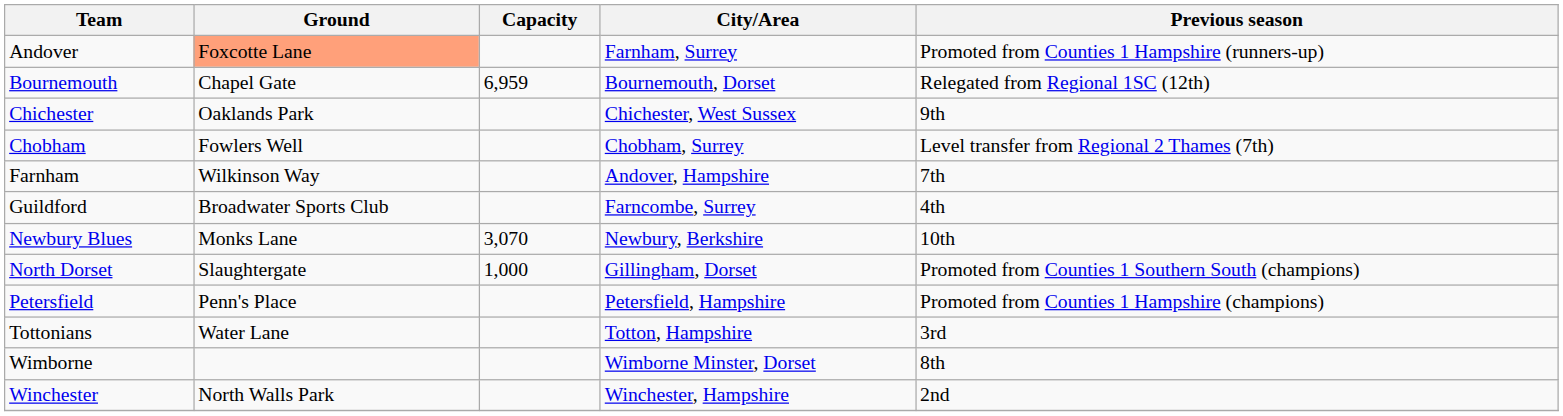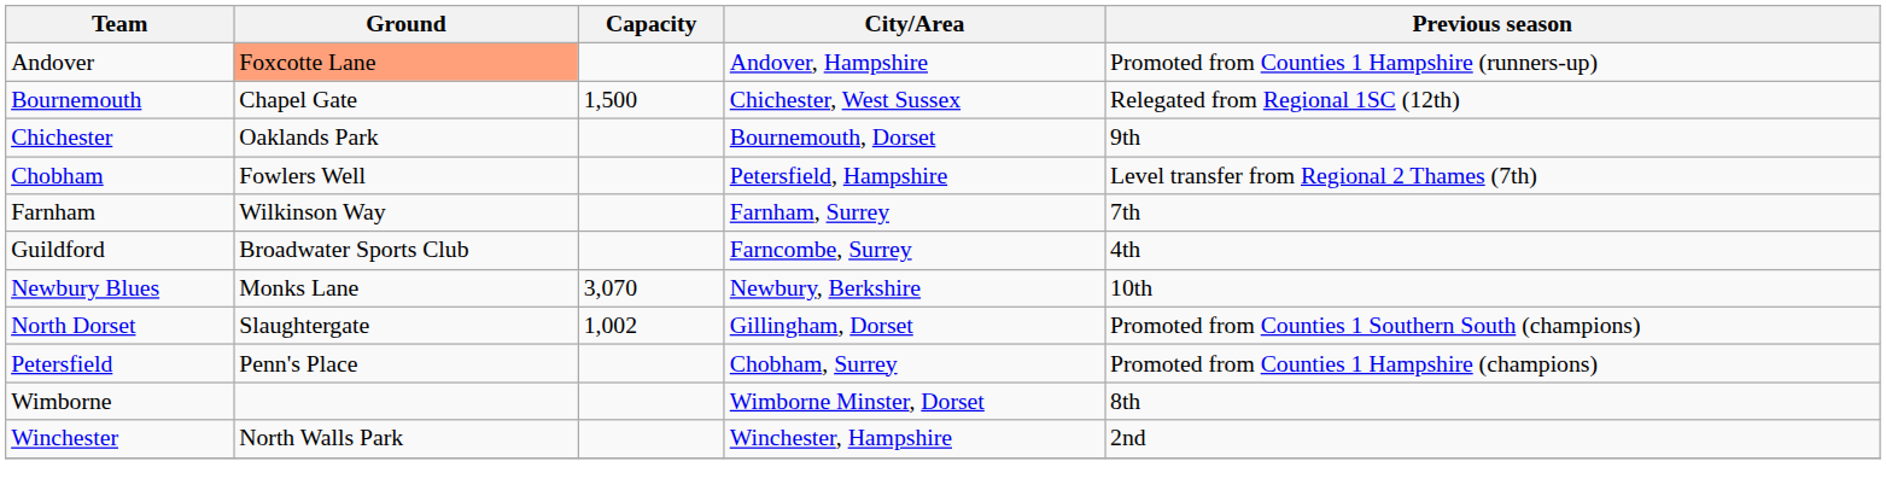Andover | City/Area: Farnham, Surrey -> Andover, Hampshire
Bournemouth | Capacity: 6,959 -> 1,500
Bournemouth | City/Area: Bournemouth, Dorset -> Chichester, West Sussex
Chichester | City/Area: Chichester, West Sussex -> Bournemouth, Dorset
Chobham | City/Area: Chobham, Surrey -> Petersfield, Hampshire
Farnham | City/Area: Andover, Hampshire -> Farnham, Surrey
North Dorset | Capacity: 1,000 -> 1,002
Petersfield | City/Area: Petersfield, Hampshire -> Chobham, Surrey
- row: Tottonians | Water Lane | Totton, Hampshire | 3rd
